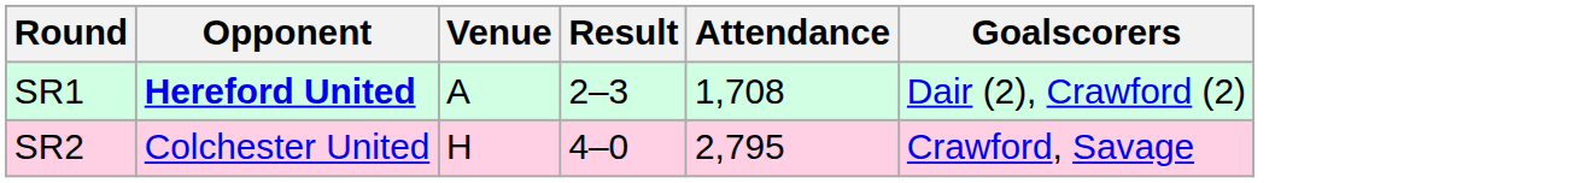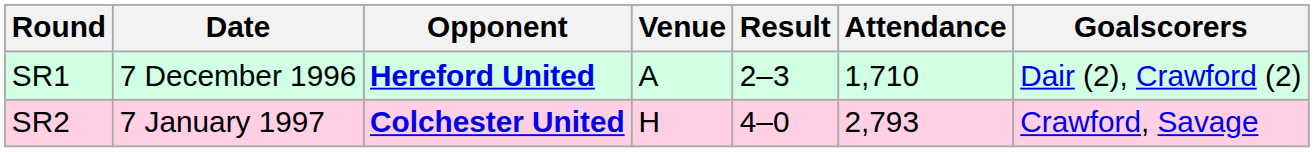+ column: Date | 7 December 1996 | 7 January 1997
SR1 | Attendance: 1,708 -> 1,710
SR2 | Opponent: normal -> bold
SR2 | Attendance: 2,795 -> 2,793
